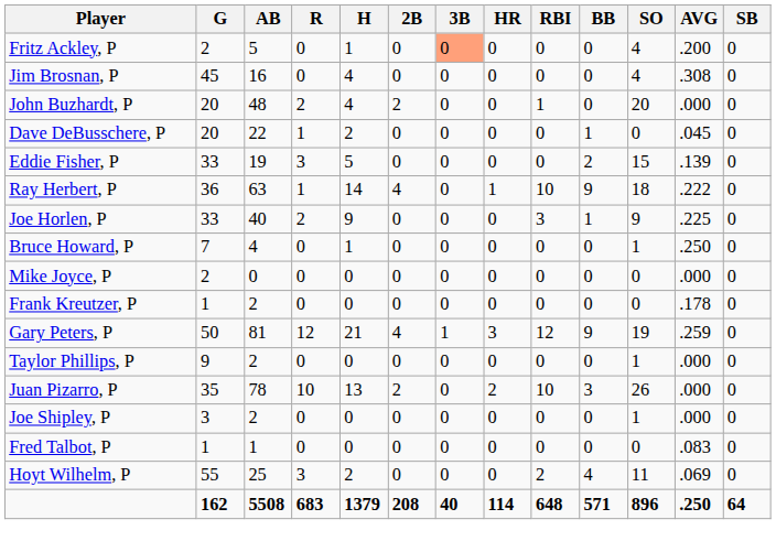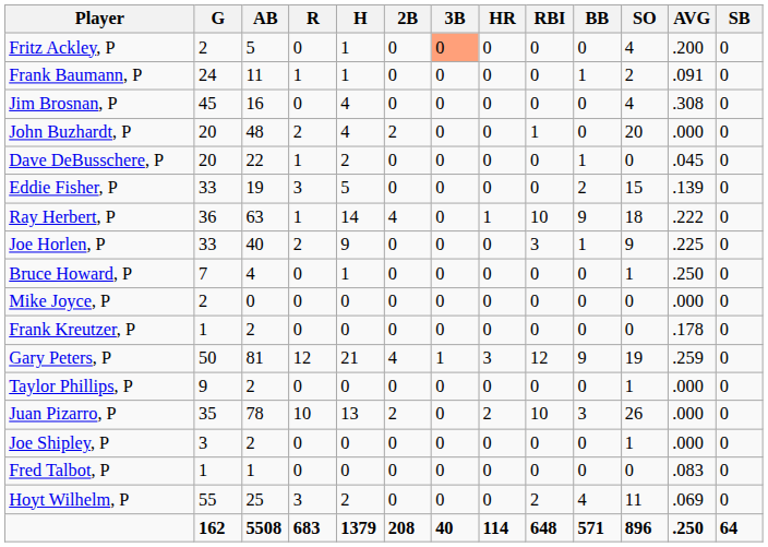+ row: Frank Baumann, P | 24 | 11 | 1 | 1 | 0 | 0 | 0 | 0 | 1 | 2 | .091 | 0
